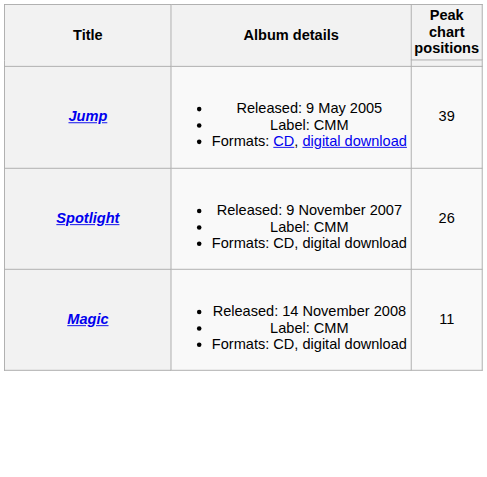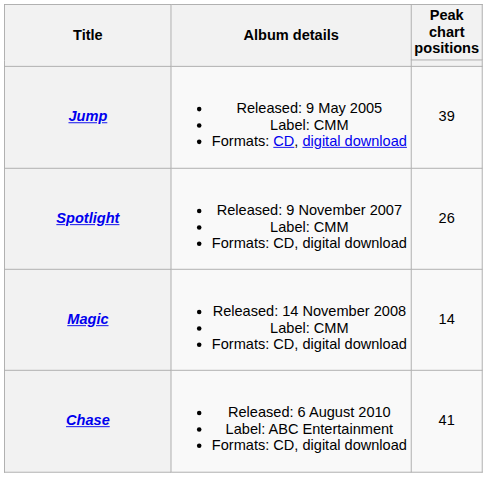Magic | Peak chart positions: 11 -> 14
+ row: Chase | Released: 6 August 2010 Label: ABC Entertainment Formats: CD, digital download | 41
